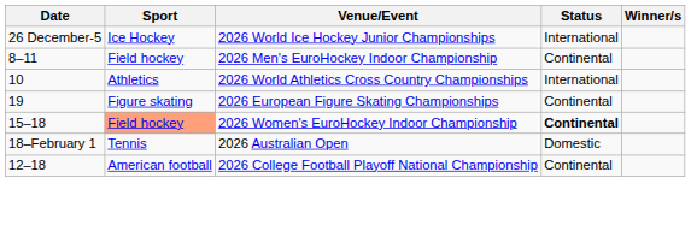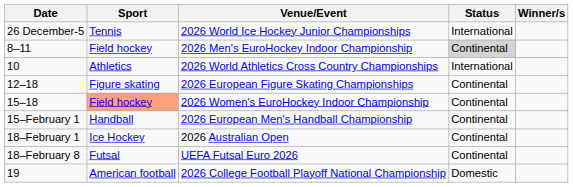2026 World Ice Hockey Junior Championships | Sport: Ice Hockey -> Tennis
2026 Men's EuroHockey Indoor Championship | Status: no background -> lightgrey background
2026 European Figure Skating Championships | Date: 19 -> 12–18
2026 Women's EuroHockey Indoor Championship | Status: bold -> normal
+ row: 15–February 1 | Handball | 2026 European Men's Handball Championship | Continental
2026 Australian Open | Sport: Tennis -> Ice Hockey
2026 Australian Open | Status: Domestic -> Continental
+ row: 18–February 8 | Futsal | UEFA Futsal Euro 2026 | Continental
2026 College Football Playoff National Championship | Date: 12–18 -> 19
2026 College Football Playoff National Championship | Status: Continental -> Domestic
